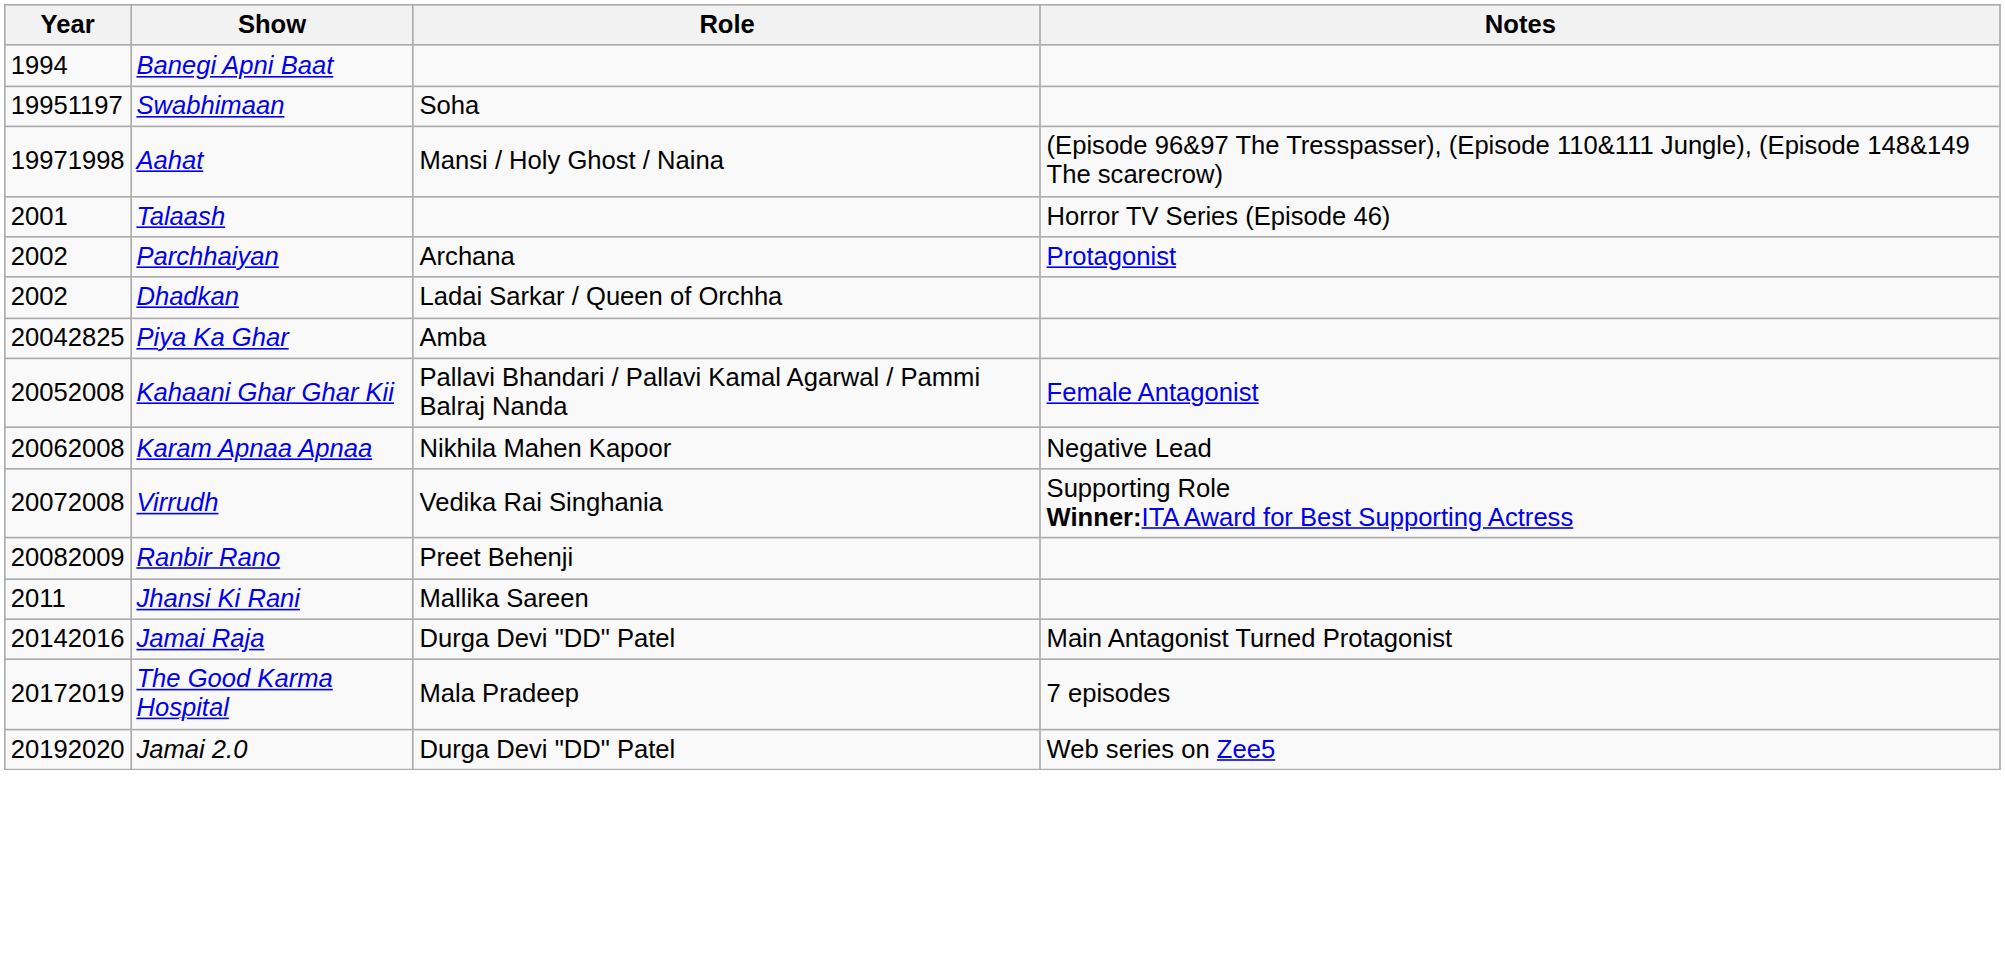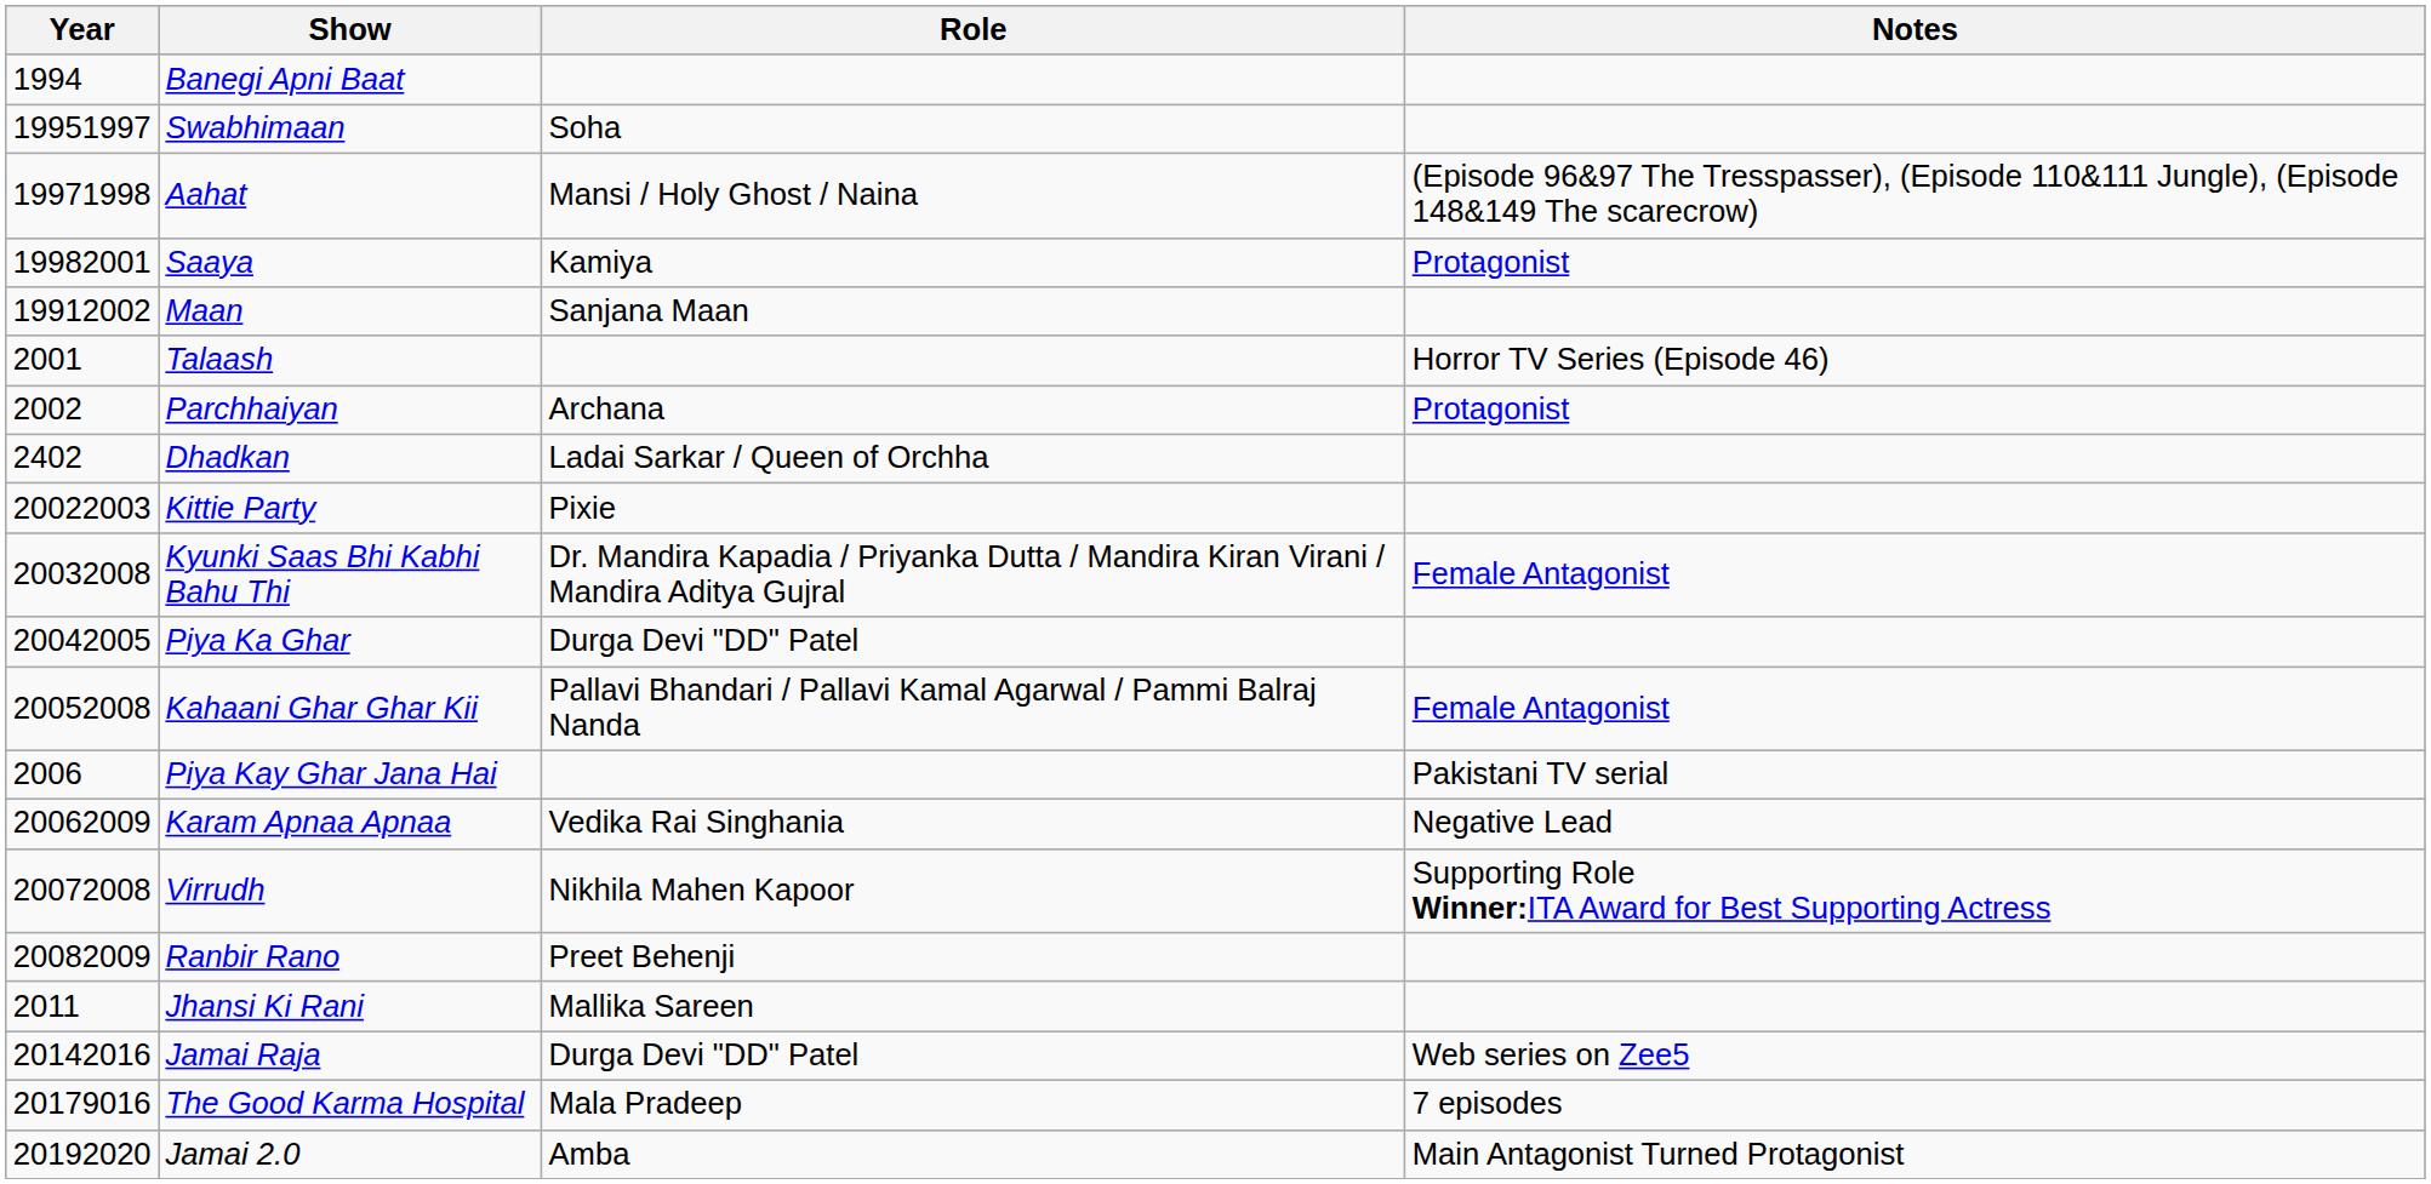Swabhimaan | Year: 19951197 -> 19951997
+ row: 19982001 | Saaya | Kamiya | Protagonist
+ row: 19912002 | Maan | Sanjana Maan
Dhadkan | Year: 2002 -> 2402
+ row: 20022003 | Kittie Party | Pixie
+ row: 20032008 | Kyunki Saas Bhi Kabhi Bahu Thi | Dr. Mandira Kapadia / Priyanka Dutta / Mandira Kiran Virani / Mandira Aditya Gujral | Female Antagonist
Piya Ka Ghar | Year: 20042825 -> 20042005
Piya Ka Ghar | Role: Amba -> Durga Devi "DD" Patel
+ row: 2006 | Piya Kay Ghar Jana Hai | Pakistani TV serial
Karam Apnaa Apnaa | Year: 20062008 -> 20062009
Karam Apnaa Apnaa | Role: Nikhila Mahen Kapoor -> Vedika Rai Singhania
Virrudh | Role: Vedika Rai Singhania -> Nikhila Mahen Kapoor
Jamai Raja | Notes: Main Antagonist Turned Protagonist -> Web series on Zee5
The Good Karma Hospital | Year: 20172019 -> 20179016
Jamai 2.0 | Role: Durga Devi "DD" Patel -> Amba
Jamai 2.0 | Notes: Web series on Zee5 -> Main Antagonist Turned Protagonist
